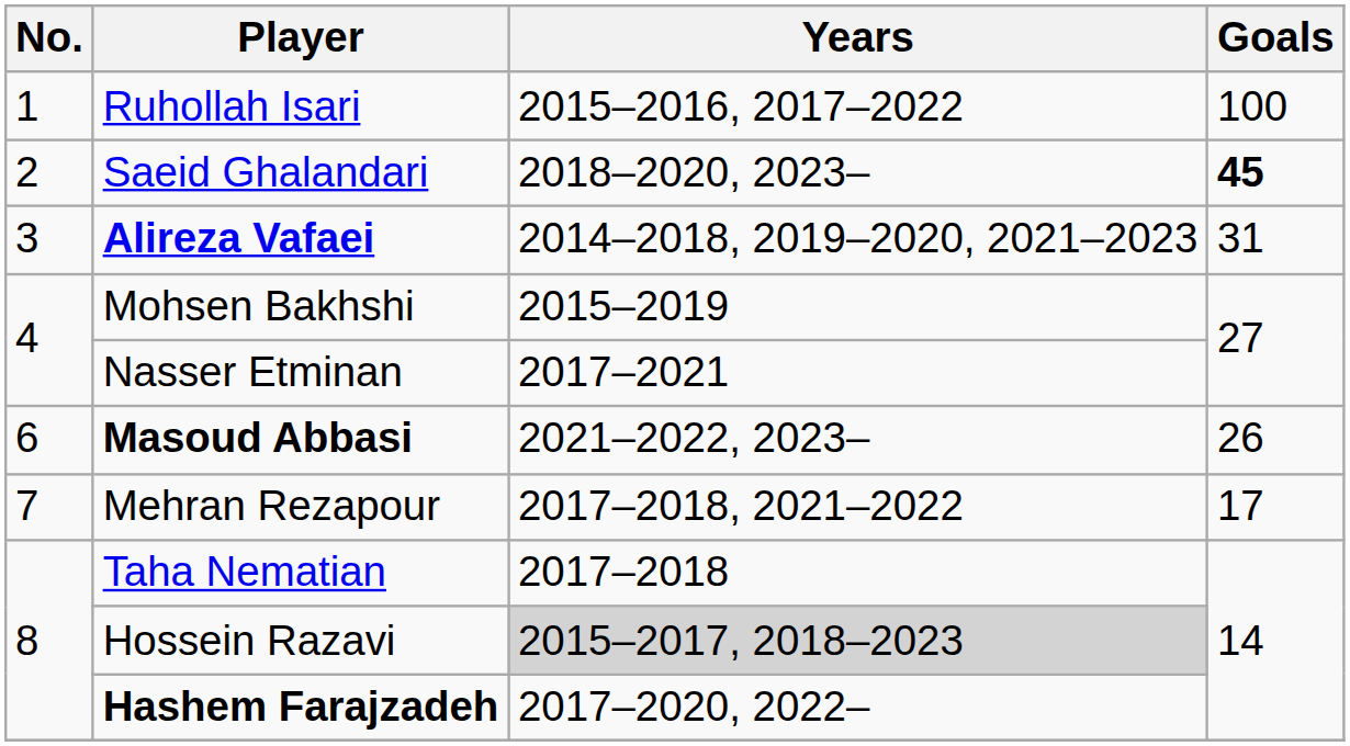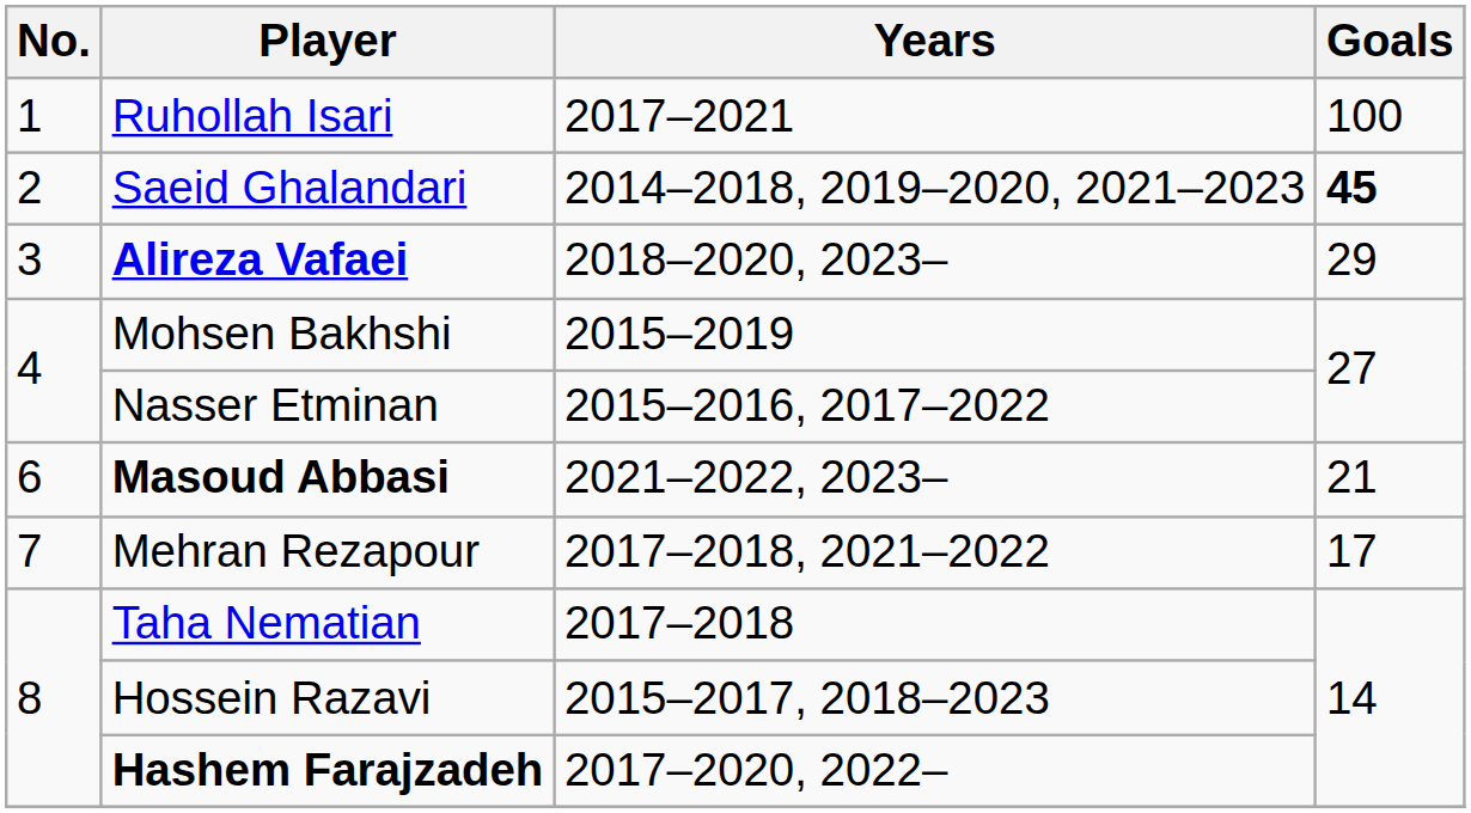Ruhollah Isari | Years: 2015–2016, 2017–2022 -> 2017–2021
Saeid Ghalandari | Years: 2018–2020, 2023– -> 2014–2018, 2019–2020, 2021–2023
Alireza Vafaei | Years: 2014–2018, 2019–2020, 2021–2023 -> 2018–2020, 2023–
Alireza Vafaei | Goals: 31 -> 29
Nasser Etminan | Years: 2017–2021 -> 2015–2016, 2017–2022
Masoud Abbasi | Goals: 26 -> 21
Hossein Razavi | Years: lightgrey background -> no background
